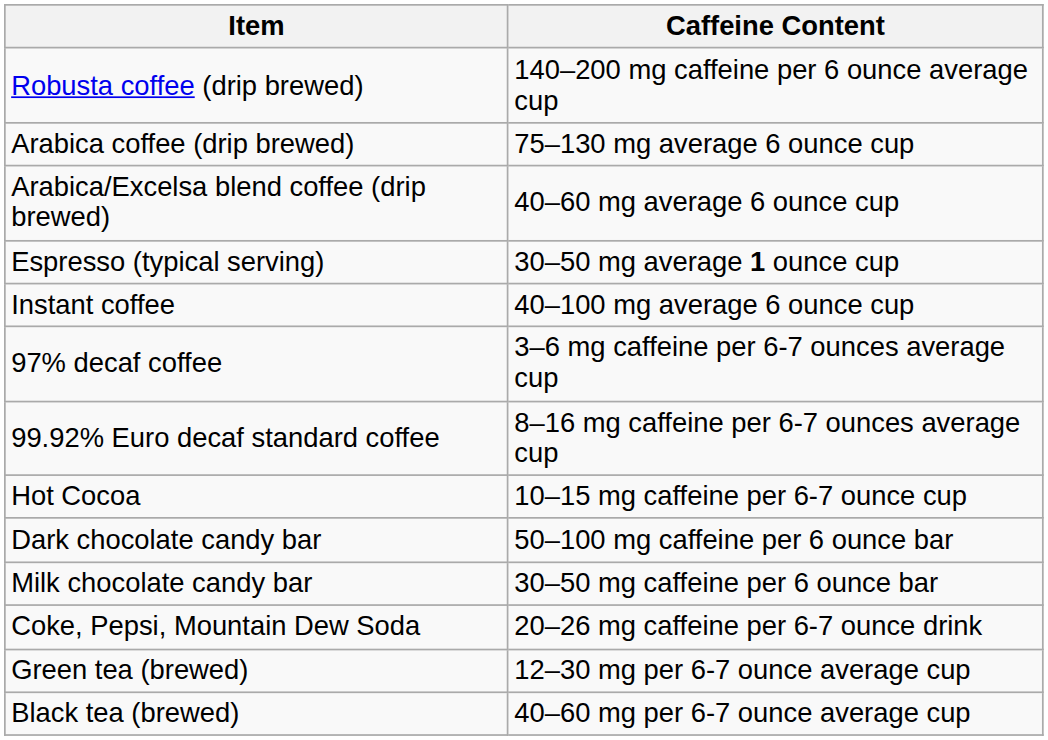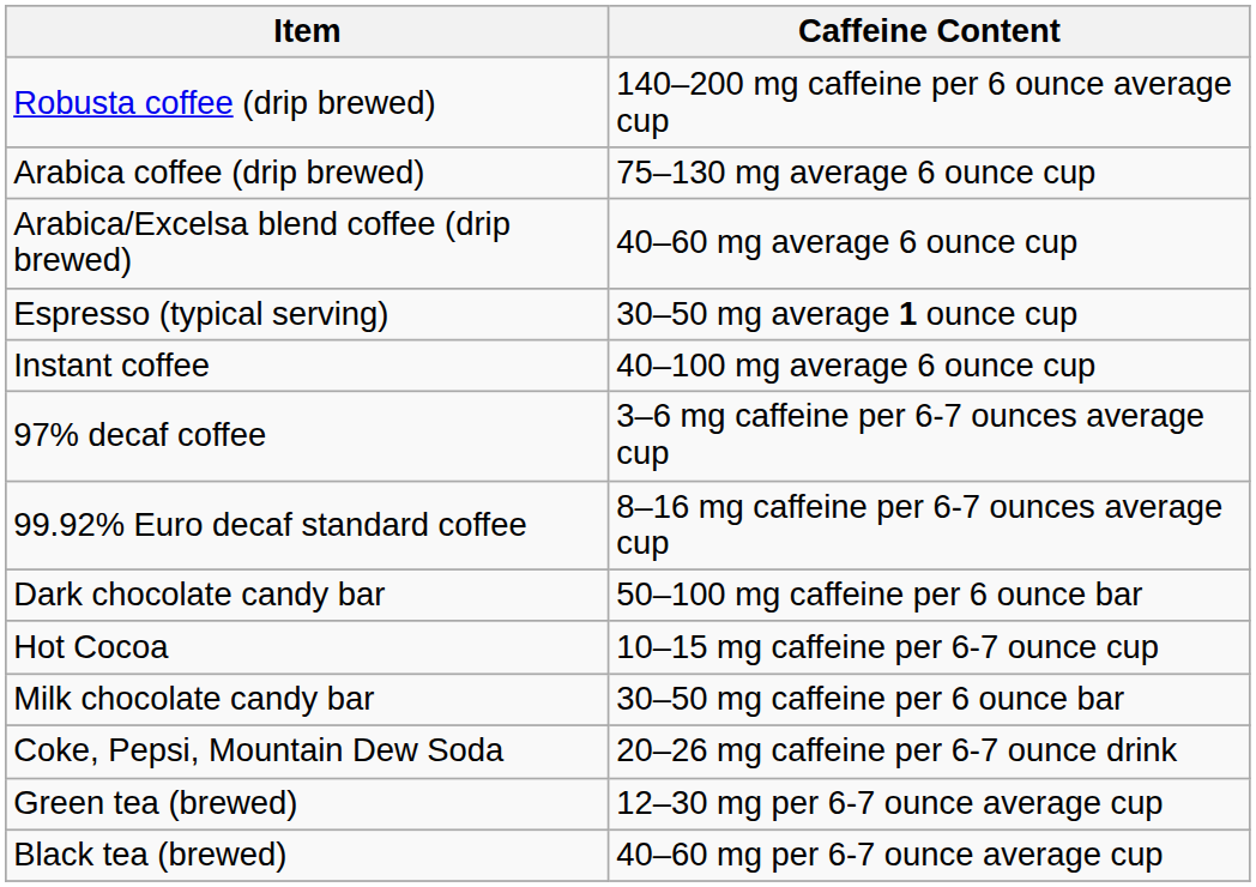rows swapped: Hot Cocoa <-> Dark chocolate candy bar
